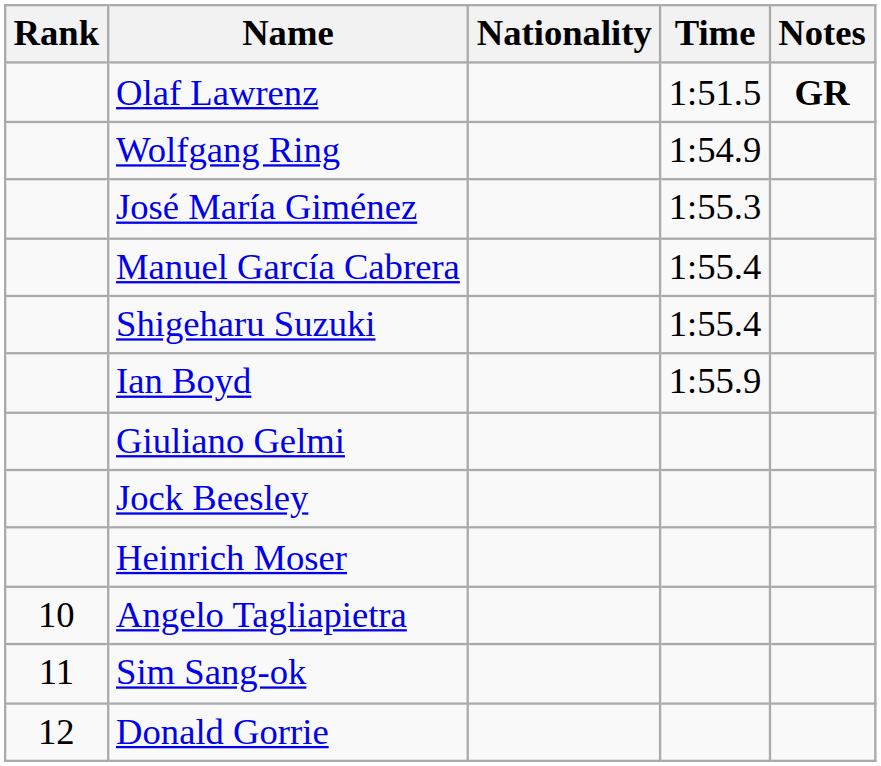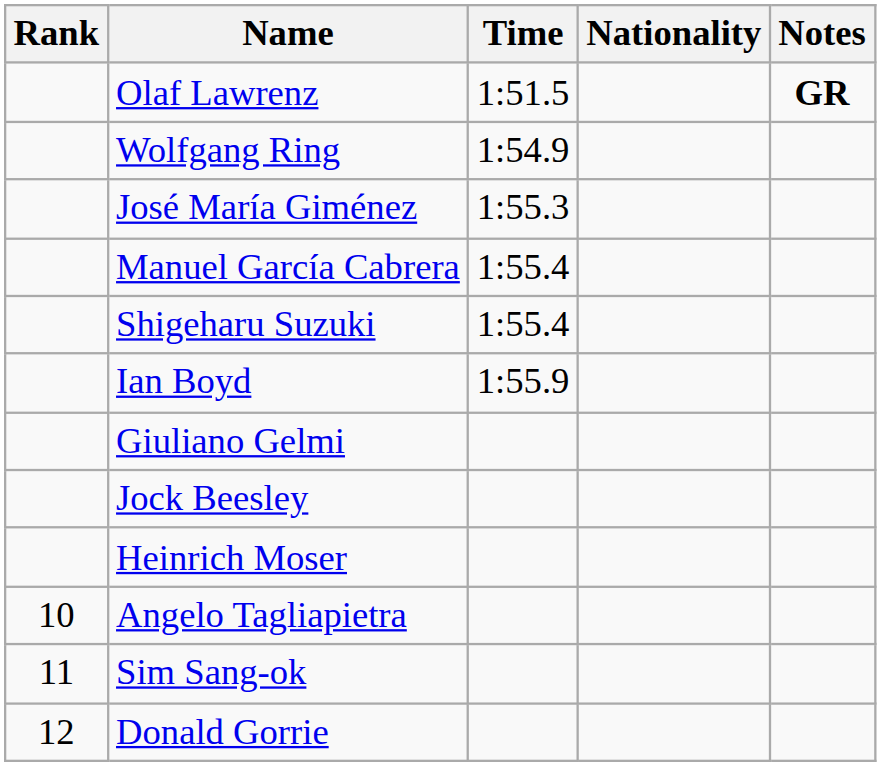columns swapped: Nationality <-> Time
